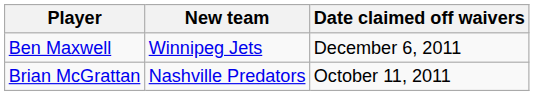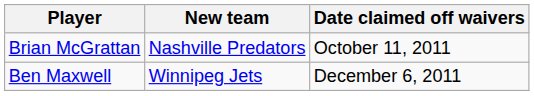rows swapped: Brian McGrattan <-> Ben Maxwell
